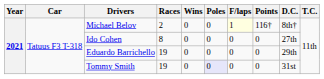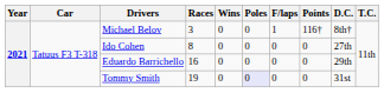Michael Belov | Races: 2 -> 3
Michael Belov | F/laps: lightyellow background -> no background
Eduardo Barrichello | Races: 19 -> 16
